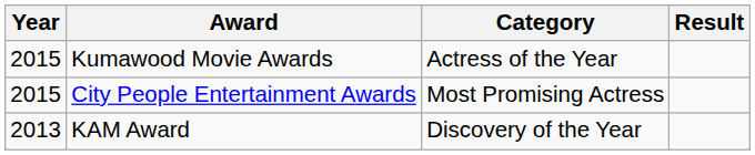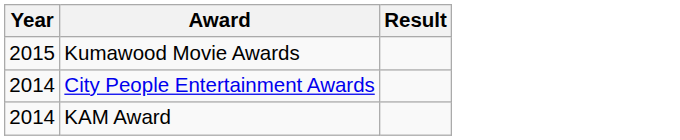- column: Category | Actress of the Year | Most Promising Actress | Discovery of the Year
City People Entertainment Awards | Year: 2015 -> 2014
KAM Award | Year: 2013 -> 2014
